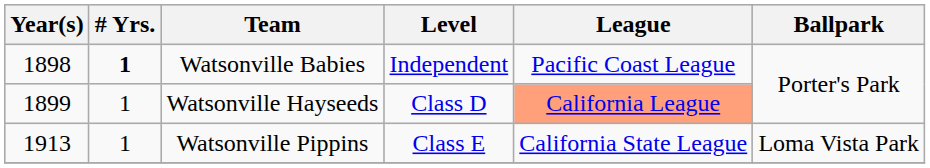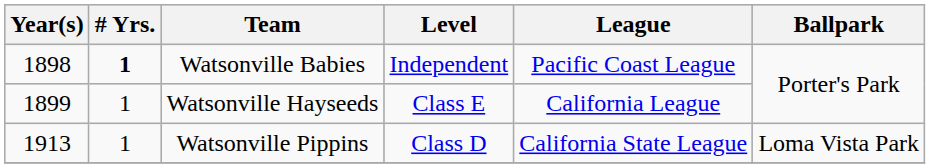Watsonville Hayseeds | Level: Class D -> Class E
Watsonville Hayseeds | League: lightsalmon background -> no background
Watsonville Pippins | Level: Class E -> Class D
